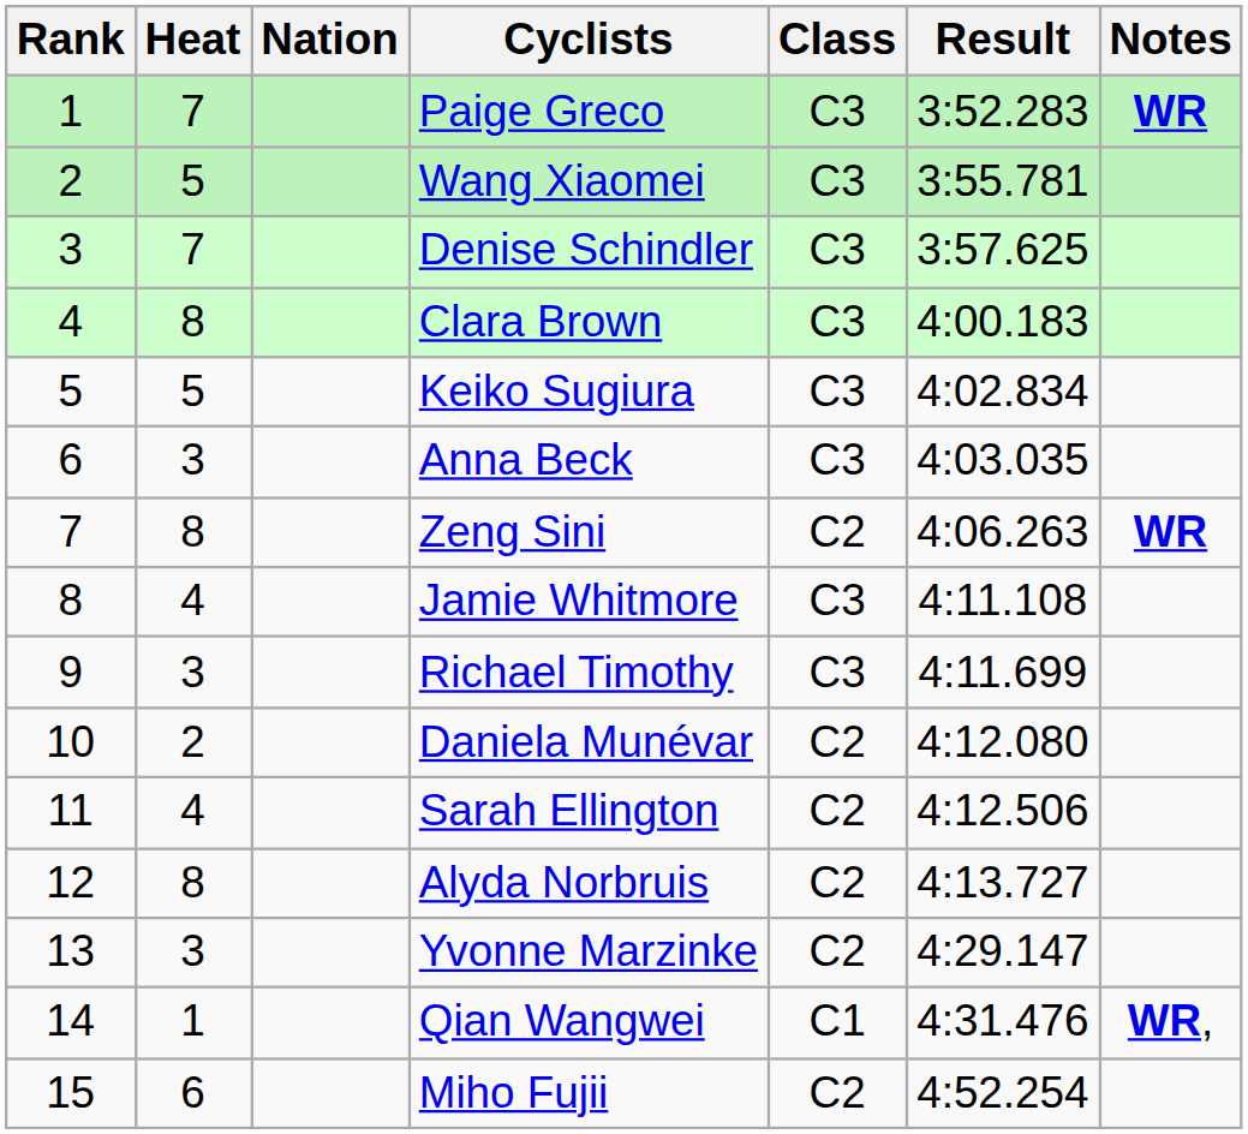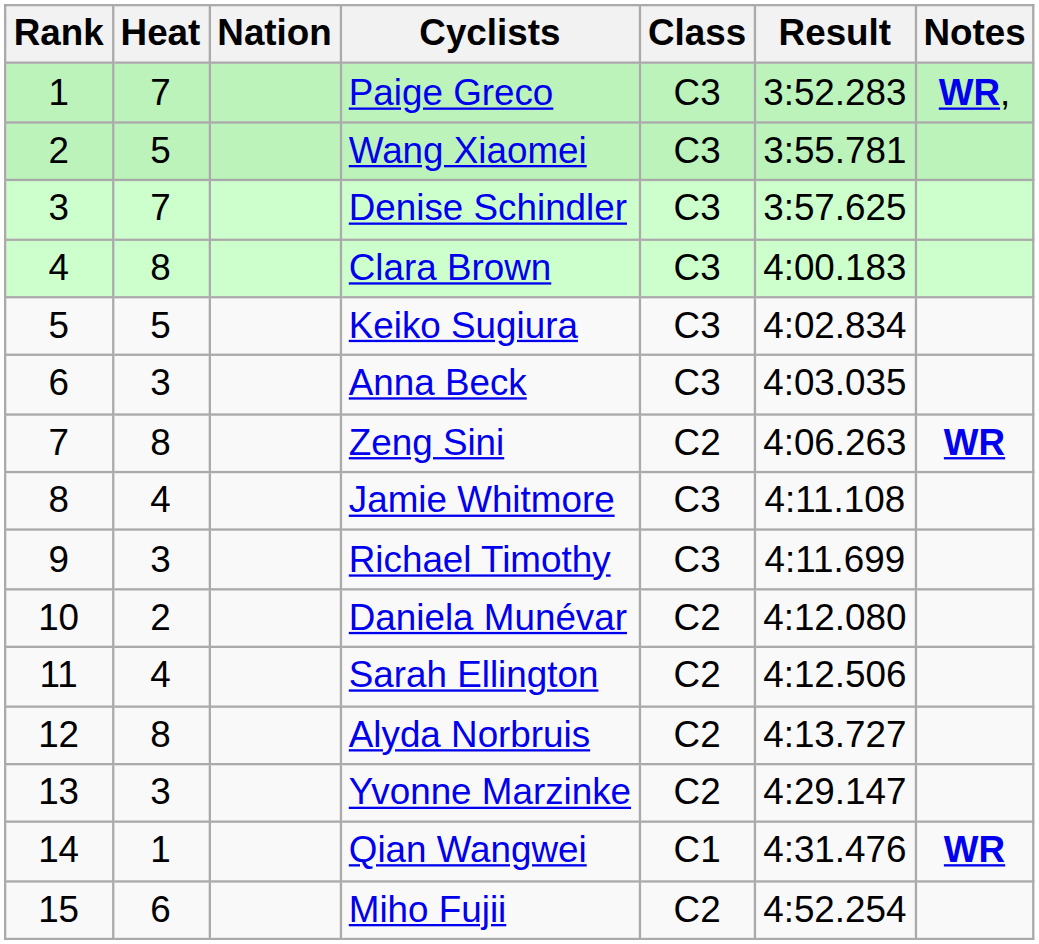Paige Greco | Notes: WR -> WR,
Qian Wangwei | Notes: WR, -> WR
